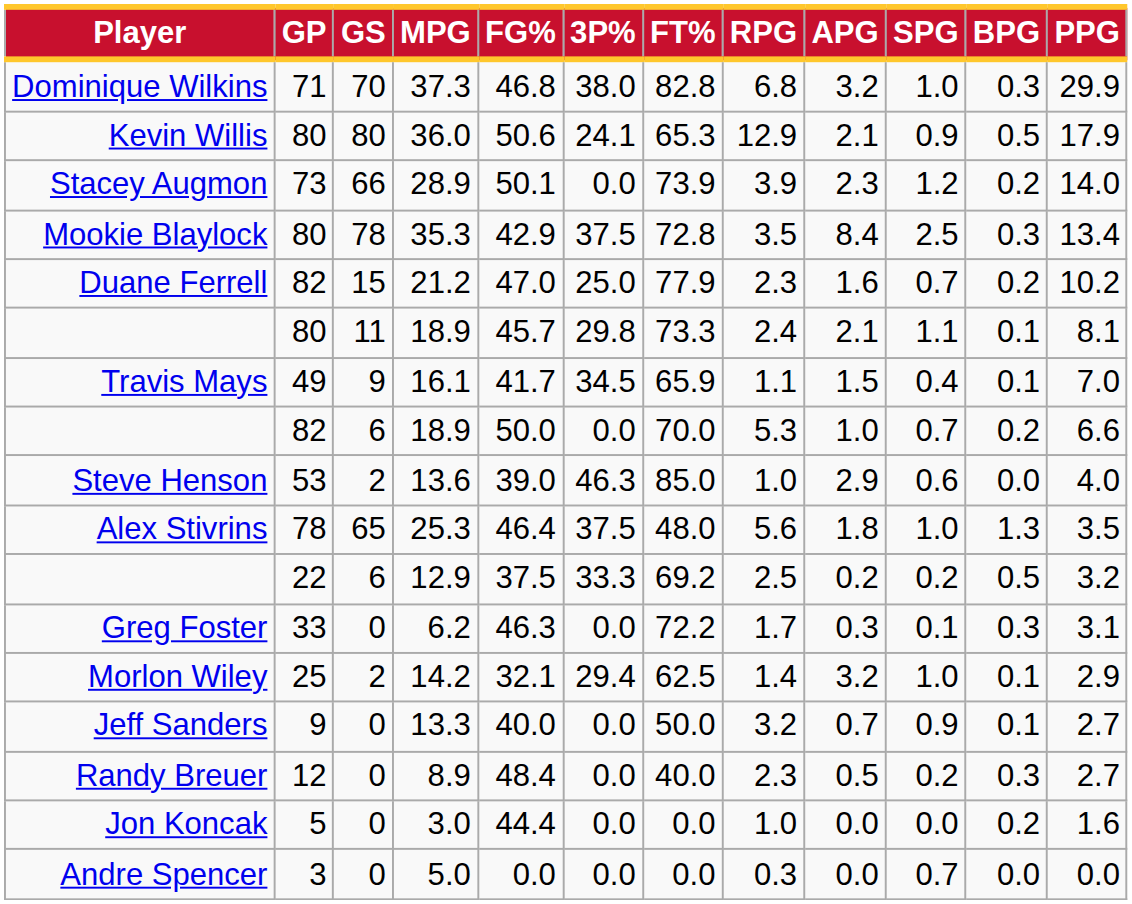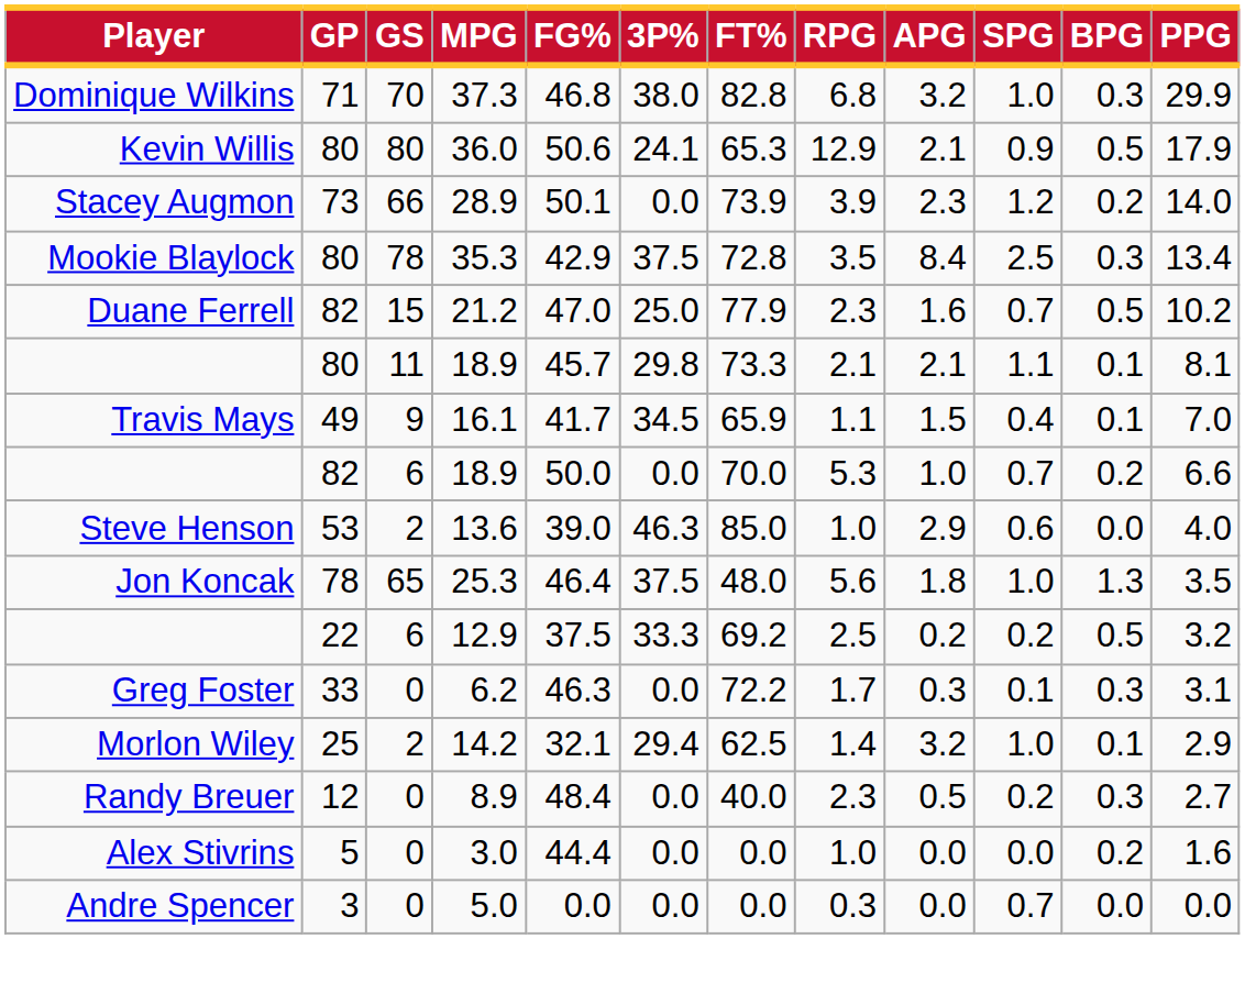21.2 | BPG: 0.2 -> 0.5
80 / 18.9 | RPG: 2.4 -> 2.1
25.3 | Player: Alex Stivrins -> Jon Koncak
- row: Jeff Sanders | 9 | 0 | 13.3 | 40.0 | 0.0 | 50.0 | 3.2 | 0.7 | 0.9 | 0.1 | 2.7
3.0 | Player: Jon Koncak -> Alex Stivrins
